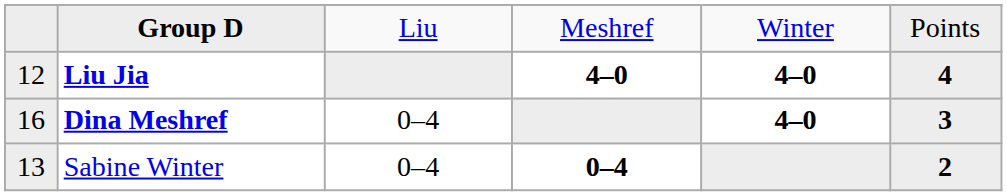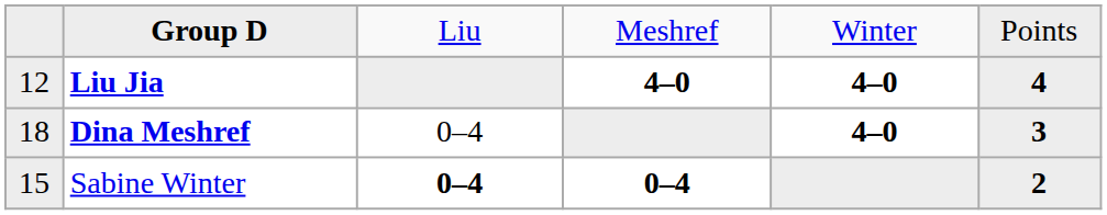Dina Meshref | column 1: 16 -> 18
Sabine Winter | column 1: 13 -> 15
Sabine Winter | column 3: normal -> bold
